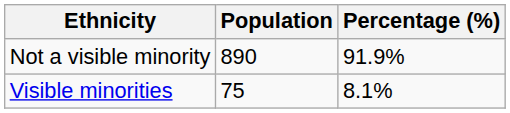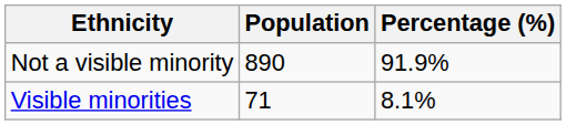Visible minorities | Population: 75 -> 71
